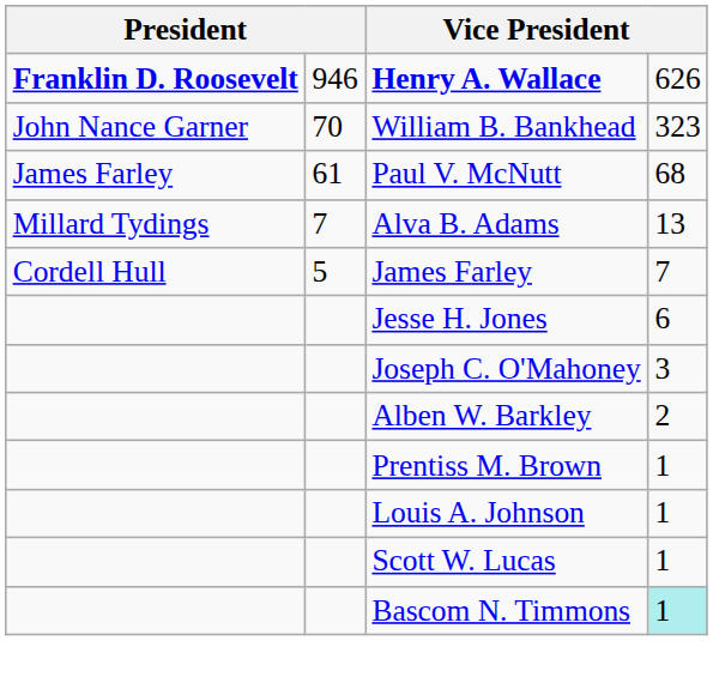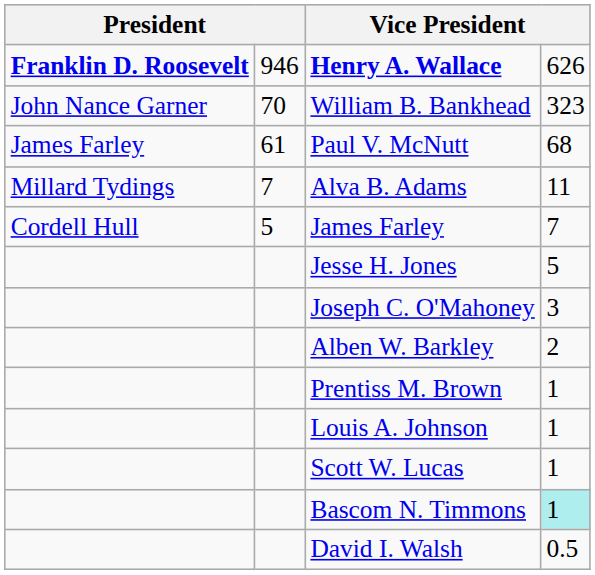Alva B. Adams | column 4: 13 -> 11
Jesse H. Jones | column 4: 6 -> 5
+ row: David I. Walsh | 0.5
